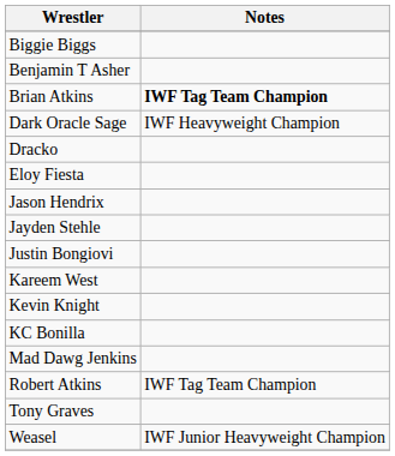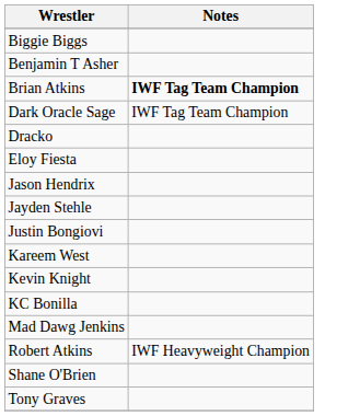Dark Oracle Sage | Notes: IWF Heavyweight Champion -> IWF Tag Team Champion
Robert Atkins | Notes: IWF Tag Team Champion -> IWF Heavyweight Champion
+ row: Shane O'Brien
- row: Weasel | IWF Junior Heavyweight Champion
